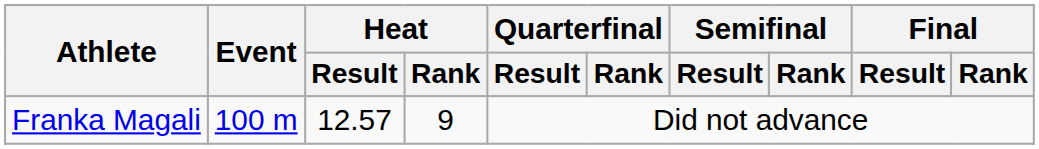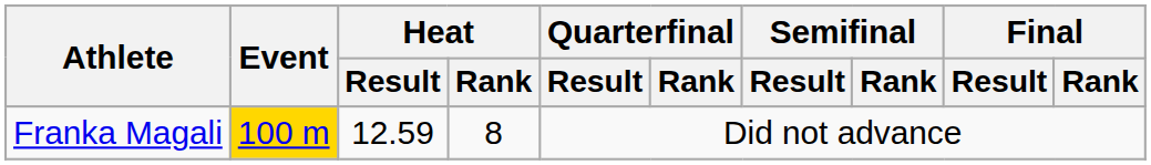Franka Magali | Event: no background -> gold background
Franka Magali | Heat / Result: 12.57 -> 12.59
Franka Magali | Heat / Rank: 9 -> 8
